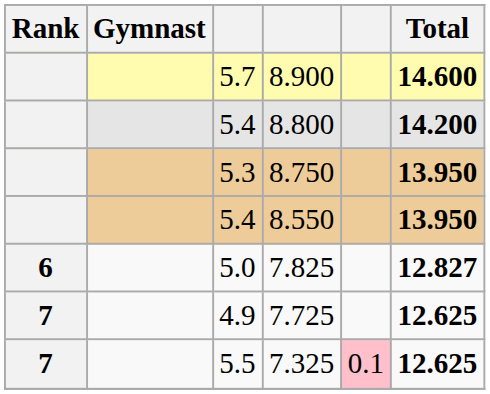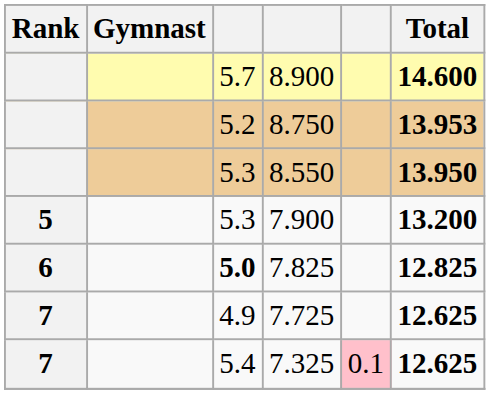- row: 5.4 | 8.800 | 14.200
8.750 | column 3: 5.3 -> 5.2
8.750 | Total: 13.950 -> 13.953
8.550 | column 3: 5.4 -> 5.3
+ row: 5 | 5.3 | 7.900 | 13.200
7.825 | column 3: normal -> bold
7.825 | Total: 12.827 -> 12.825
7.325 | column 3: 5.5 -> 5.4
